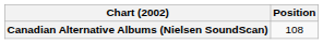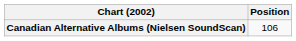Canadian Alternative Albums (Nielsen SoundScan) | Position: 108 -> 106
